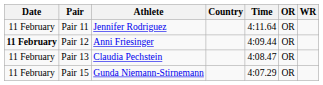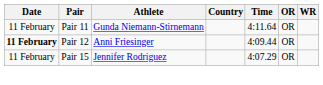Pair 11 | Athlete: Jennifer Rodriguez -> Gunda Niemann-Stirnemann
- row: 11 February | Pair 13 | Claudia Pechstein | 4:08.47 | OR
Pair 15 | Athlete: Gunda Niemann-Stirnemann -> Jennifer Rodriguez
